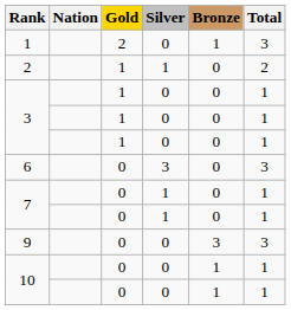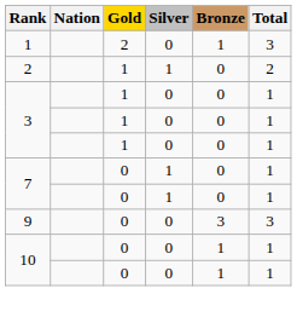- row: 6 | 0 | 3 | 0 | 3
